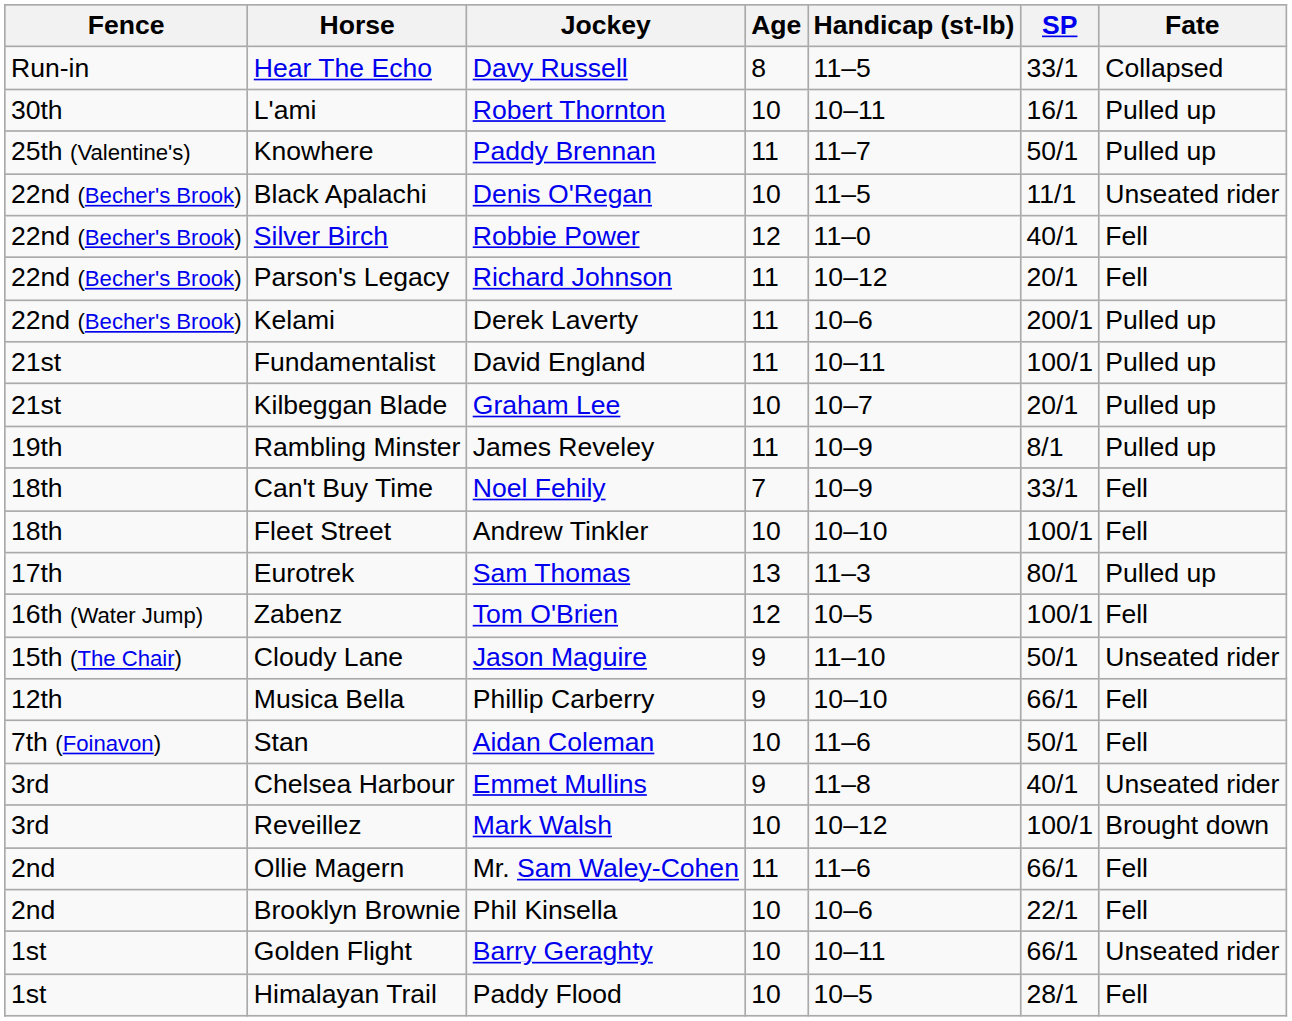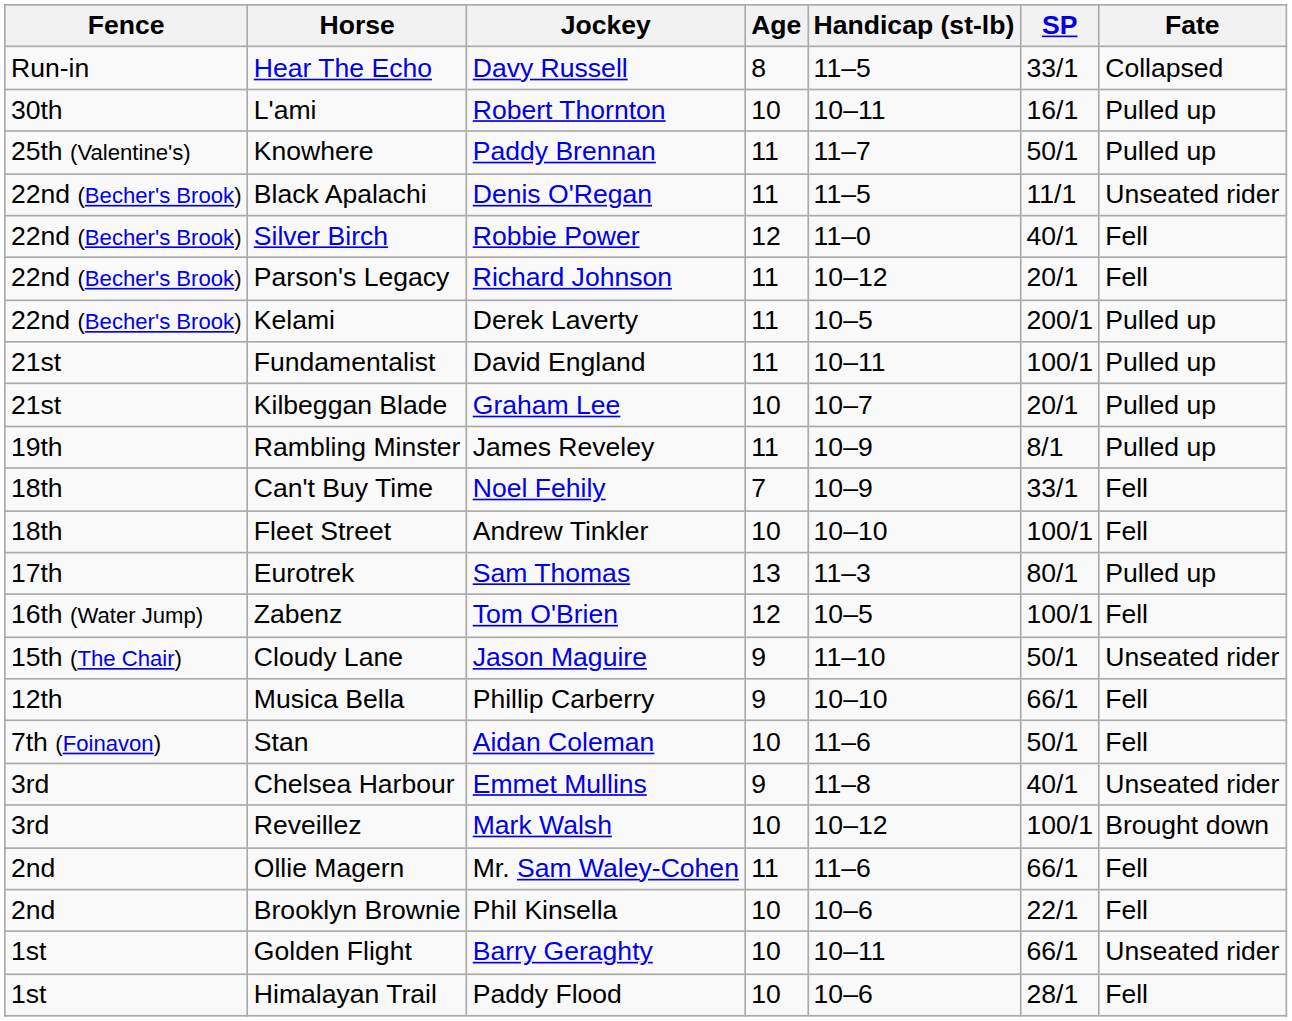Black Apalachi | Age: 10 -> 11
Kelami | Handicap (st-lb): 10–6 -> 10–5
Himalayan Trail | Handicap (st-lb): 10–5 -> 10–6
